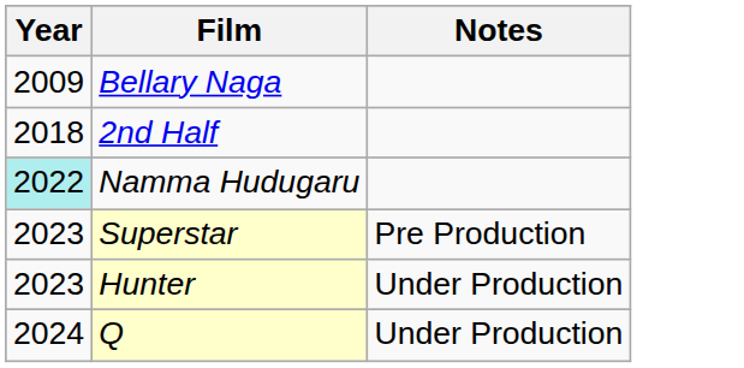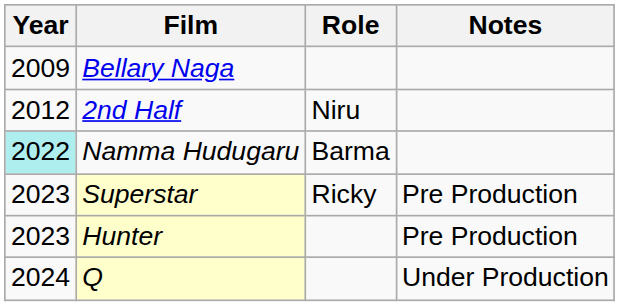+ column: Role | Niru | Barma | Ricky
2nd Half | Year: 2018 -> 2012
Hunter | Notes: Under Production -> Pre Production
